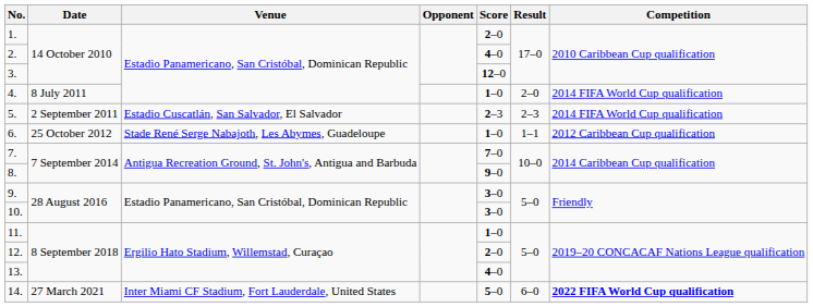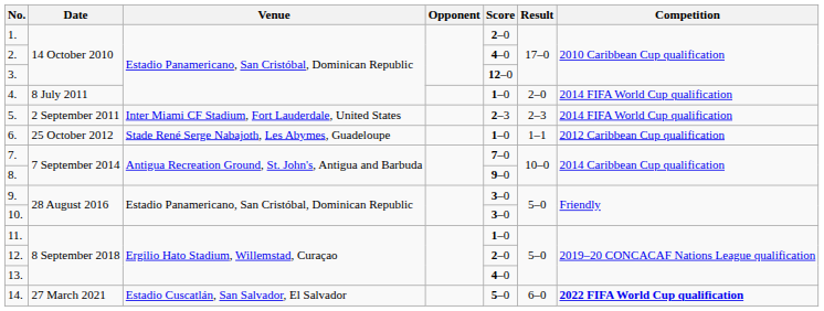5. | Venue: Estadio Cuscatlán, San Salvador, El Salvador -> Inter Miami CF Stadium, Fort Lauderdale, United States
14. | Venue: Inter Miami CF Stadium, Fort Lauderdale, United States -> Estadio Cuscatlán, San Salvador, El Salvador
